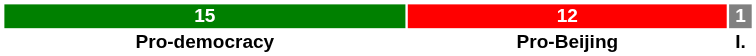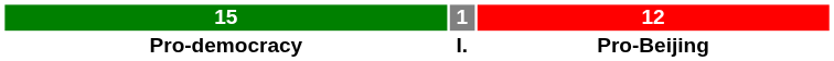columns swapped: 1 <-> 12
